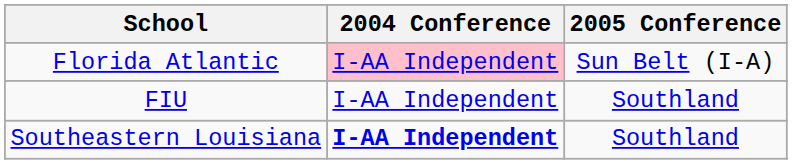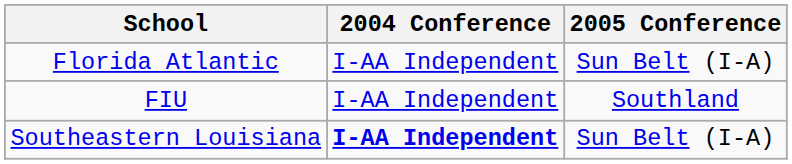Florida Atlantic | 2004 Conference: pink background -> no background
Southeastern Louisiana | 2005 Conference: Southland -> Sun Belt (I-A)
